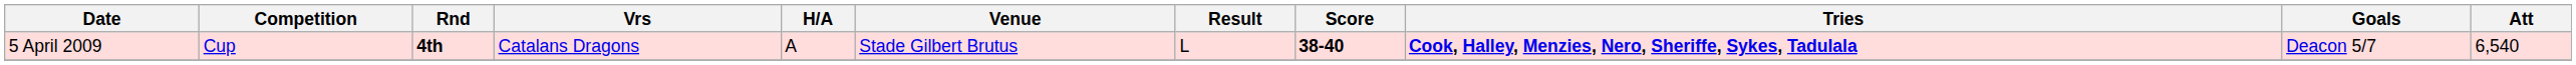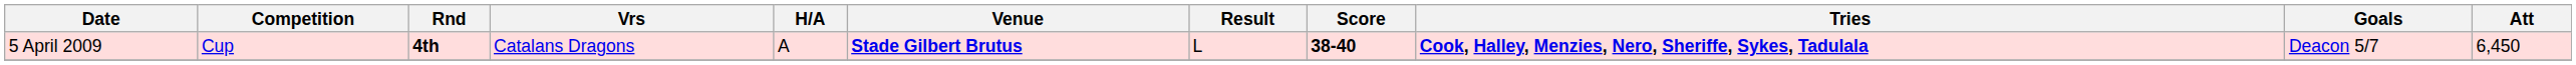5 April 2009 | Venue: normal -> bold
5 April 2009 | Att: 6,540 -> 6,450
